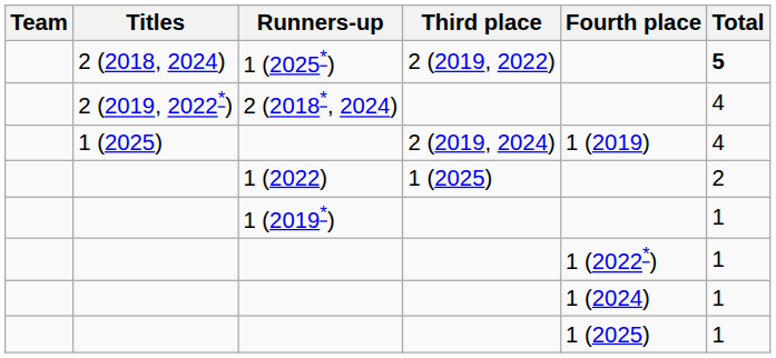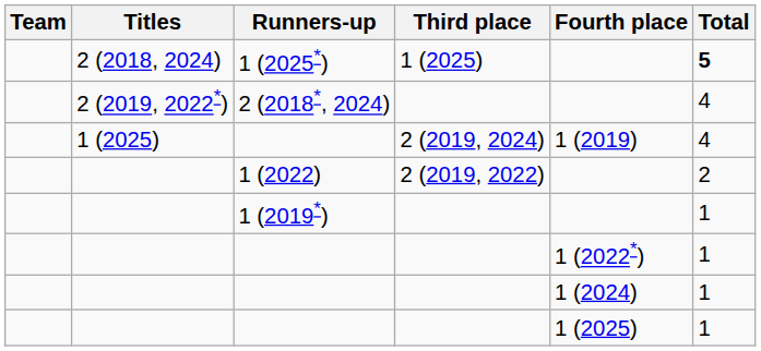1 (2025*) | Third place: 2 (2019, 2022) -> 1 (2025)
1 (2022) | Third place: 1 (2025) -> 2 (2019, 2022)
